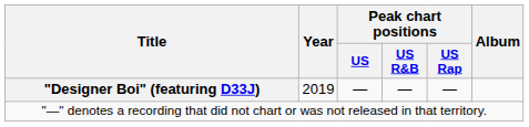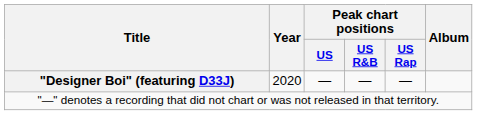"Designer Boi" (featuring D33J) | Year: 2019 -> 2020
